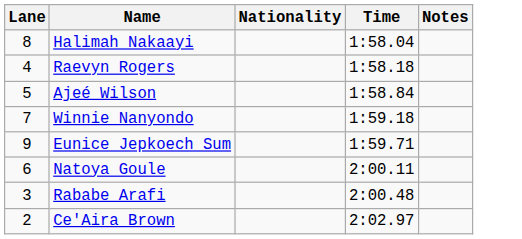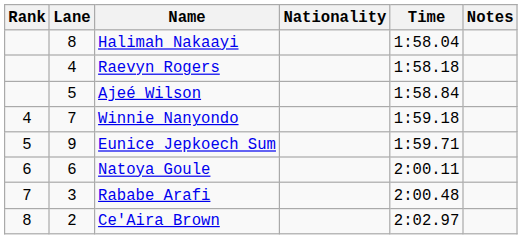+ column: Rank | 4 | 5 | 6 | 7 | 8
